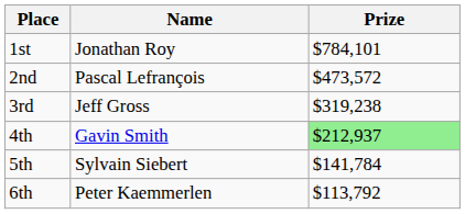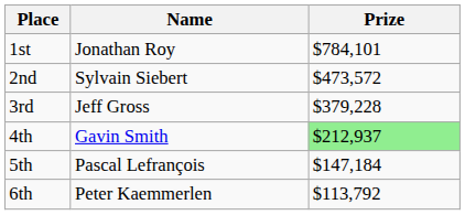2nd | Name: Pascal Lefrançois -> Sylvain Siebert
3rd | Prize: $319,238 -> $379,228
5th | Name: Sylvain Siebert -> Pascal Lefrançois
5th | Prize: $141,784 -> $147,184
